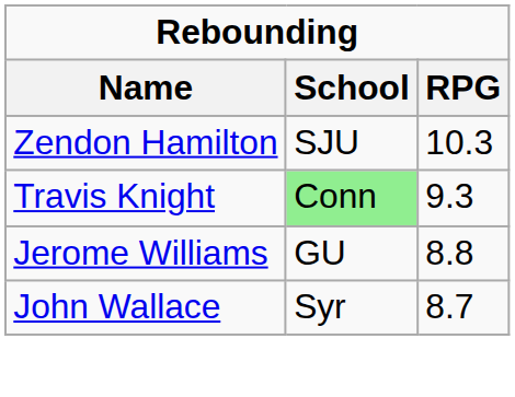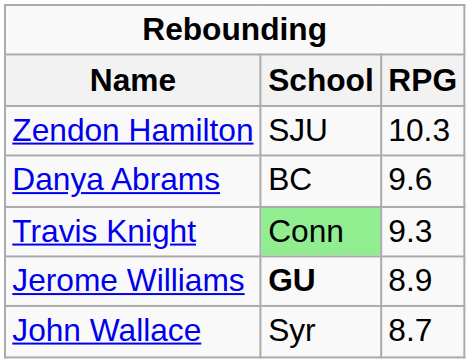+ row: Danya Abrams | BC | 9.6
Jerome Williams | School: normal -> bold
Jerome Williams | RPG: 8.8 -> 8.9
